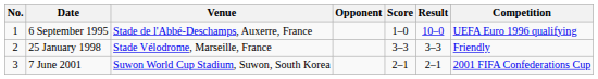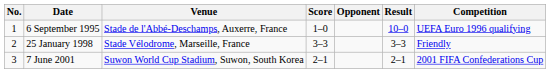columns swapped: Opponent <-> Score
